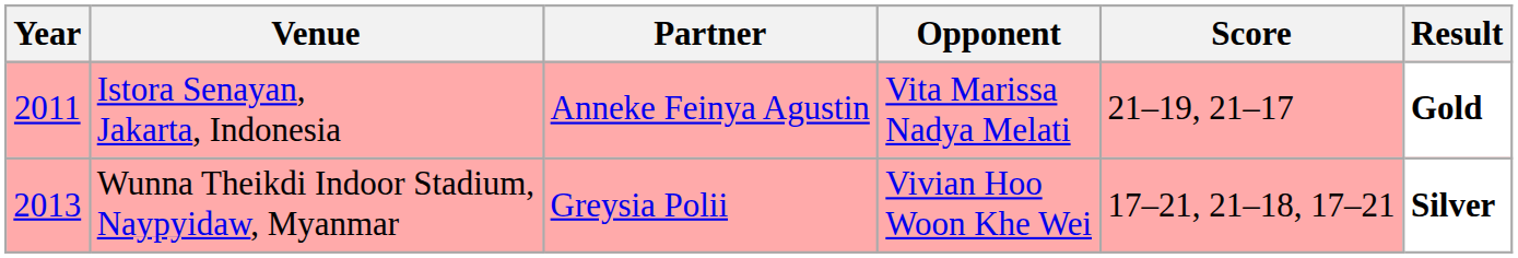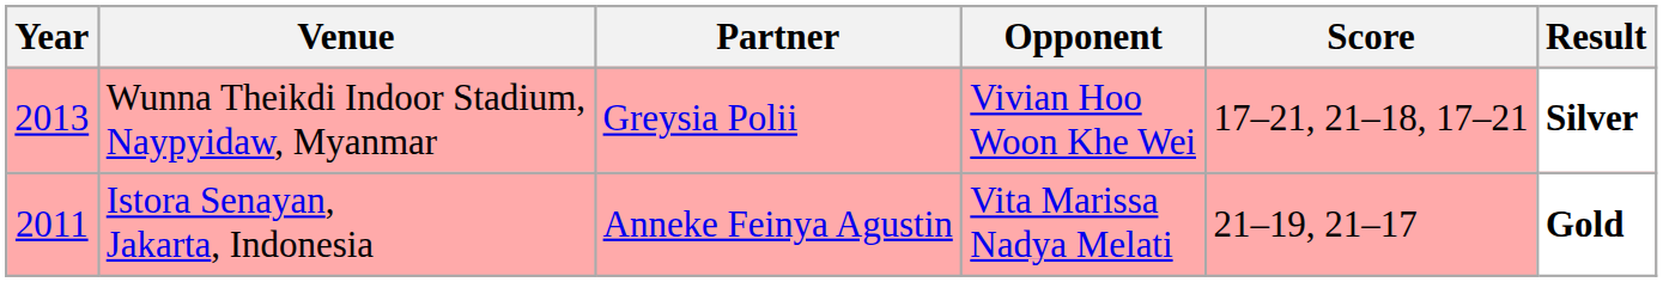rows swapped: Istora Senayan, Jakarta, Indonesia <-> Wunna Theikdi Indoor Stadium, Naypyidaw, Myanmar
